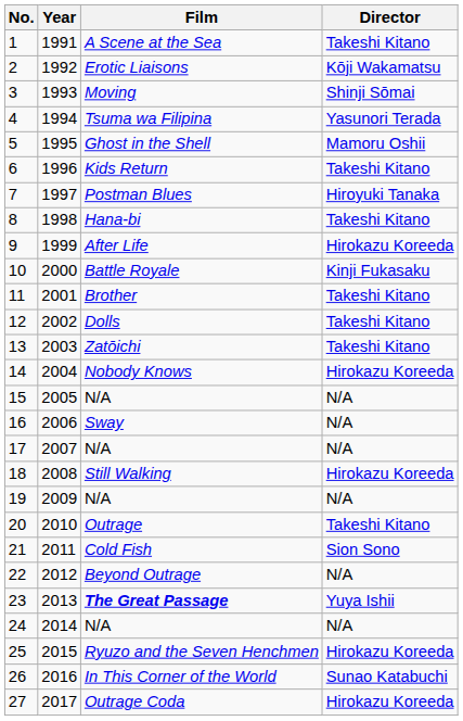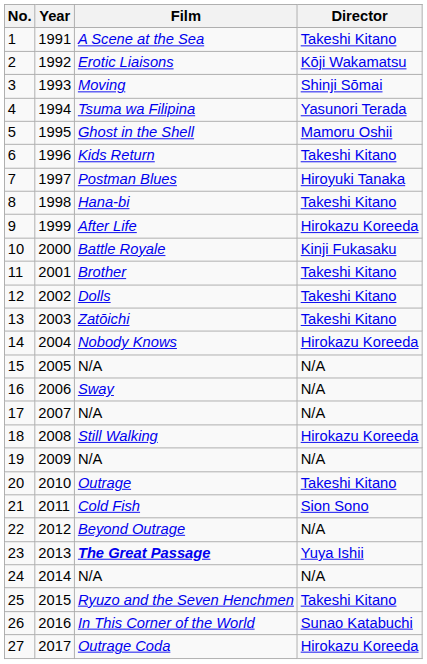25 | Director: Hirokazu Koreeda -> Takeshi Kitano
